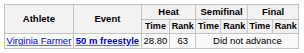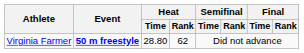Virginia Farmer | Heat / Rank: 63 -> 62
